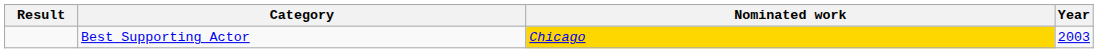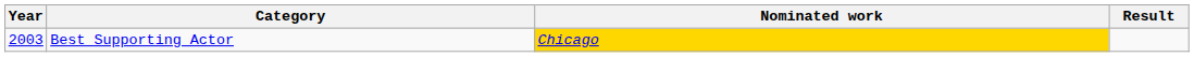columns swapped: Year <-> Result
